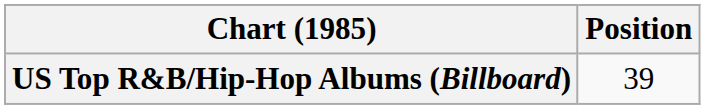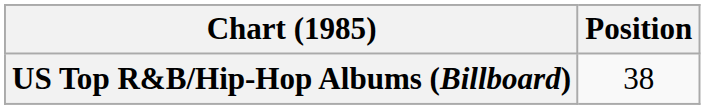US Top R&B/Hip-Hop Albums (Billboard) | Position: 39 -> 38
